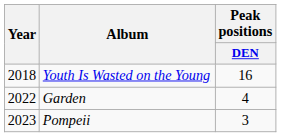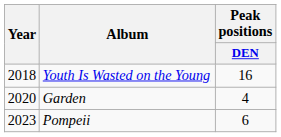Garden | Year: 2022 -> 2020
Pompeii | Peak positions / DEN: 3 -> 6
